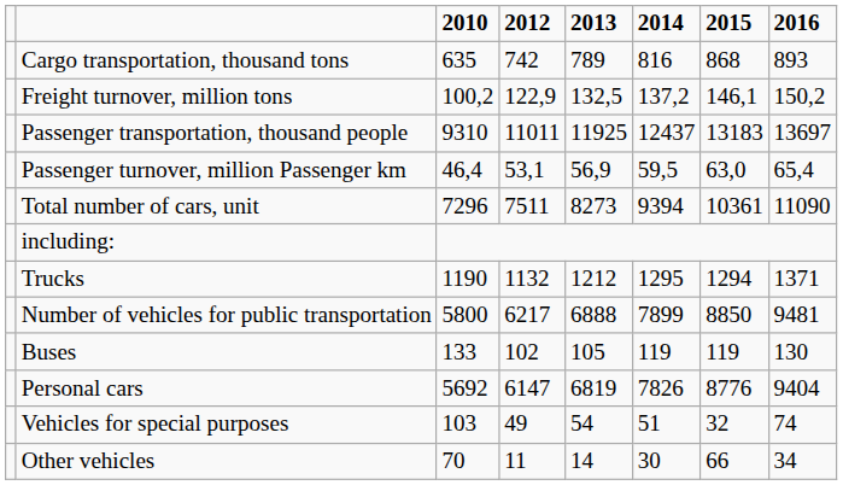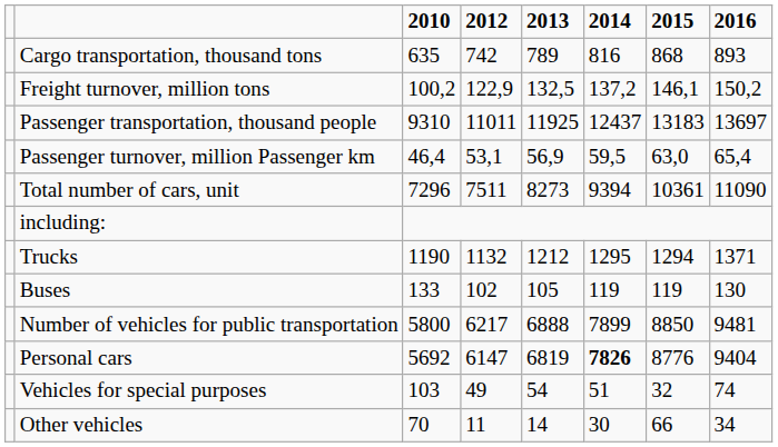rows swapped: Buses <-> Number of vehicles for public transportation
Personal cars | 2014: normal -> bold
